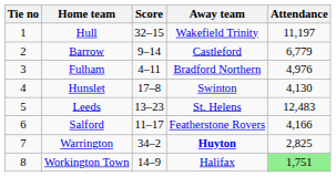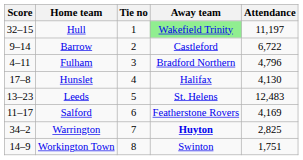columns swapped: Tie no <-> Score
Hull | Away team: no background -> lightgreen background
Barrow | Attendance: 6,779 -> 6,722
Fulham | Attendance: 4,976 -> 4,796
Hunslet | Away team: Swinton -> Halifax
Salford | Attendance: 4,166 -> 4,169
Workington Town | Away team: Halifax -> Swinton
Workington Town | Attendance: lightgreen background -> no background
